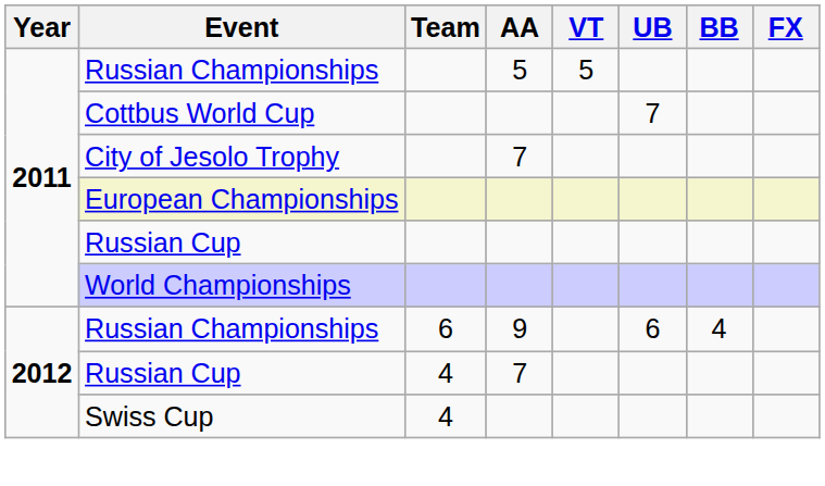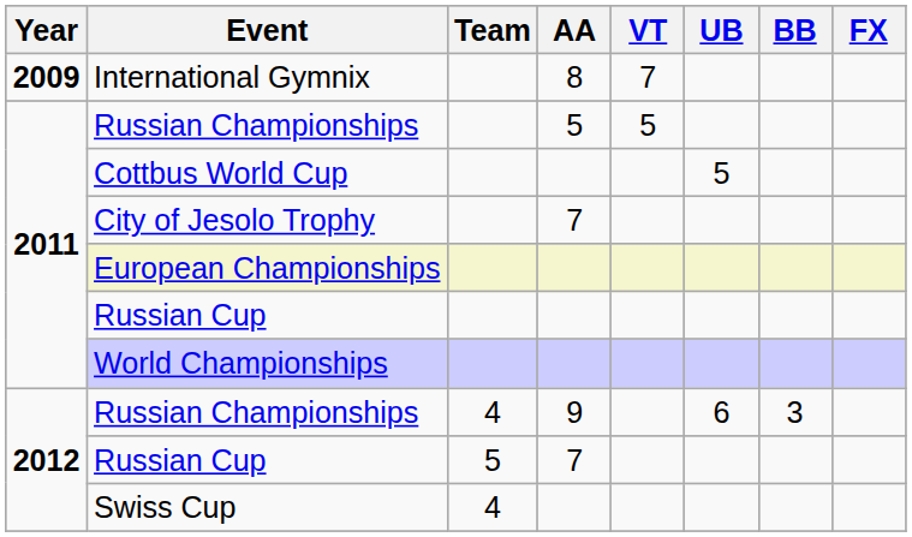+ row: 2009 | International Gymnix | 8 | 7
Cottbus World Cup | UB: 7 -> 5
Russian Championships / 9 | Team: 6 -> 4
Russian Championships / 9 | BB: 4 -> 3
Russian Cup / 7 | Team: 4 -> 5
